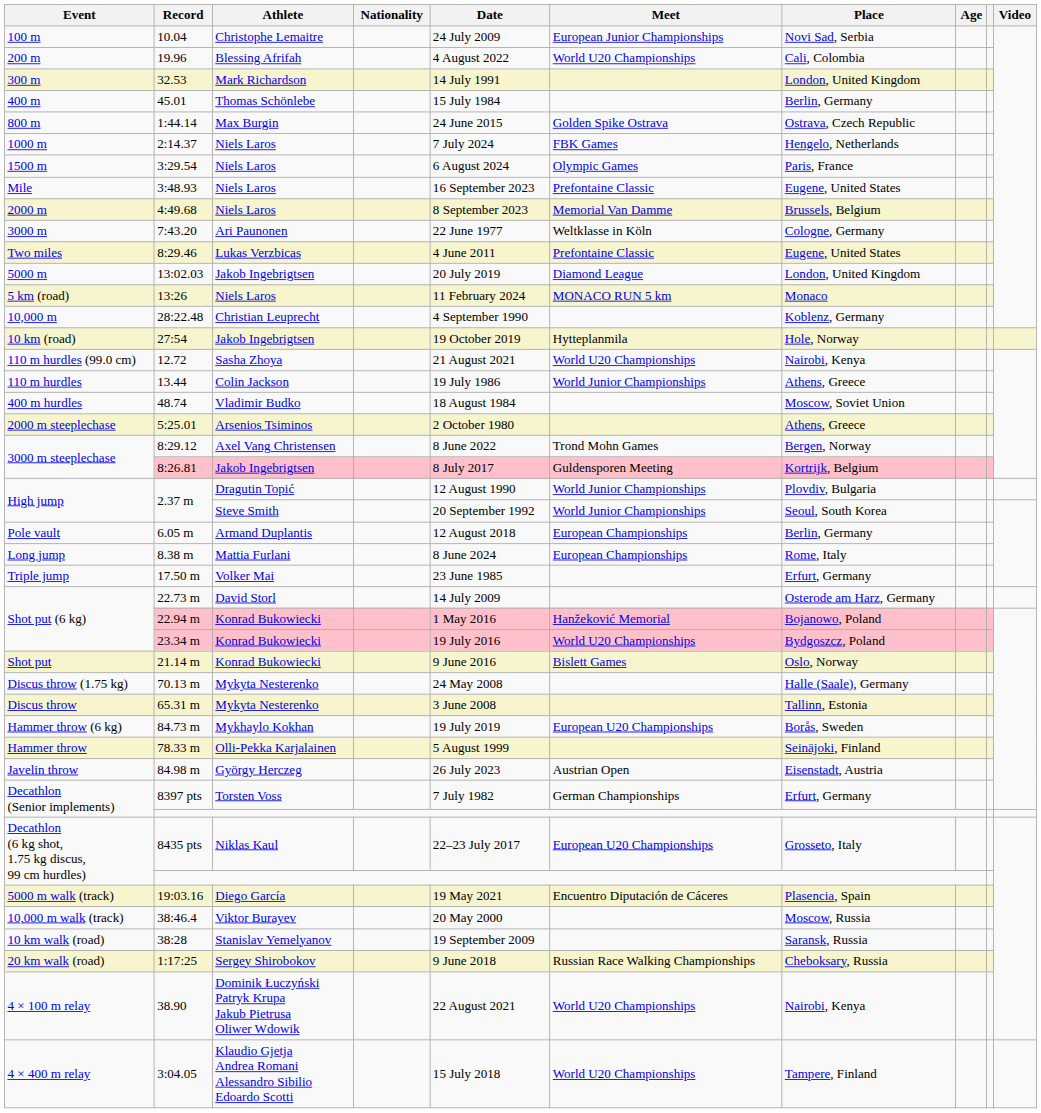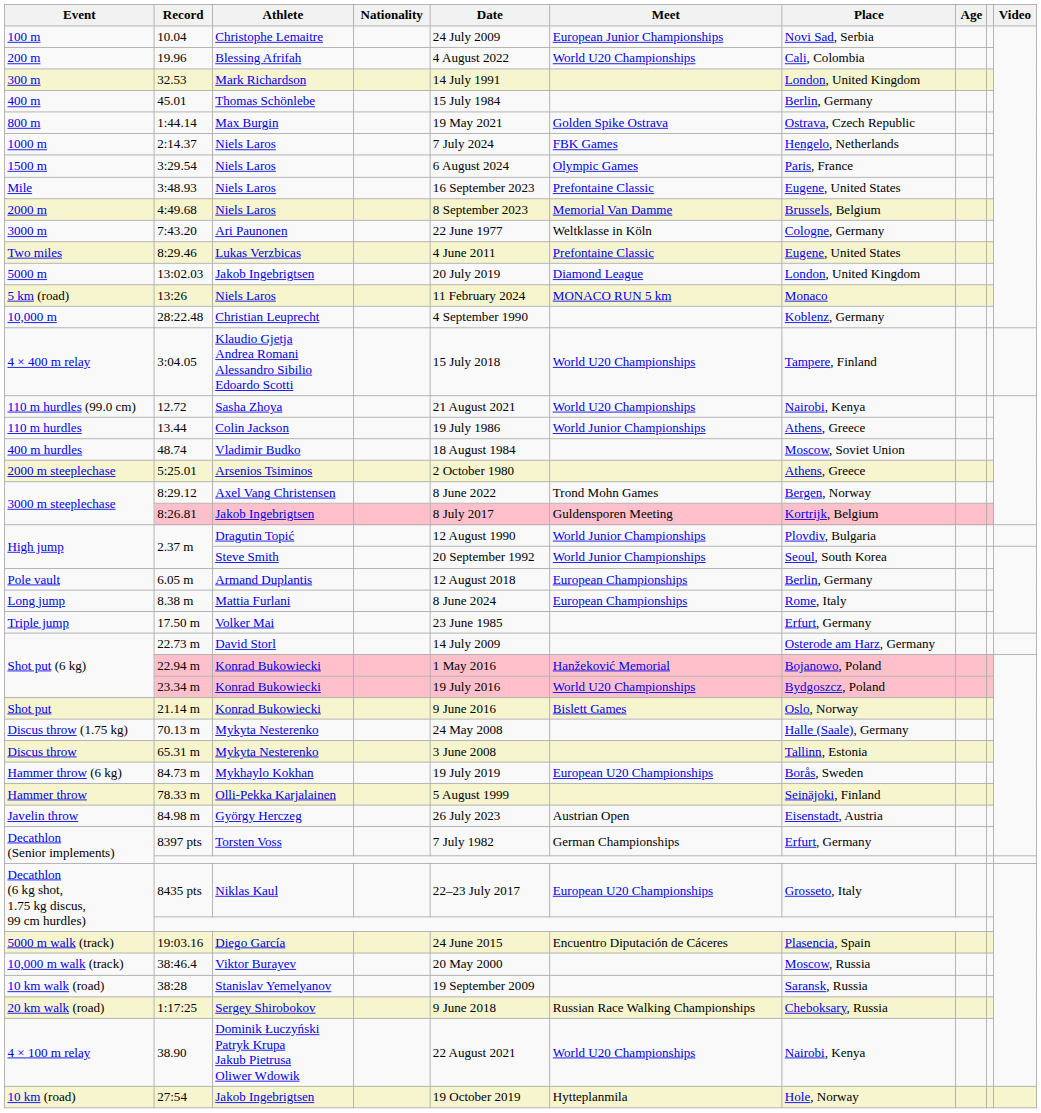1:44.14 | Date: 24 June 2015 -> 19 May 2021
rows swapped: 27:54 <-> 3:04.05
19:03.16 | Date: 19 May 2021 -> 24 June 2015
